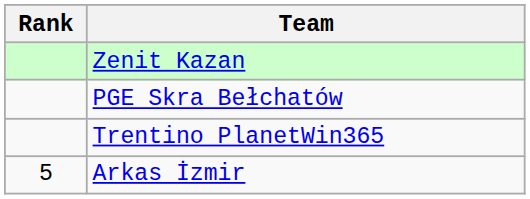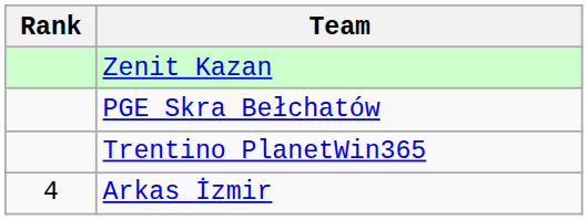Arkas İzmir | Rank: 5 -> 4
